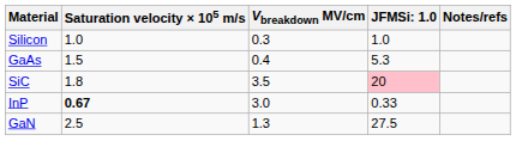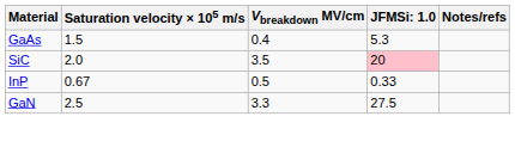- row: Silicon | 1.0 | 0.3 | 1.0
SiC | Saturation velocity × 105 m/s: 1.8 -> 2.0
InP | Saturation velocity × 105 m/s: bold -> normal
InP | Vbreakdown MV/cm: 3.0 -> 0.5
GaN | Vbreakdown MV/cm: 1.3 -> 3.3
